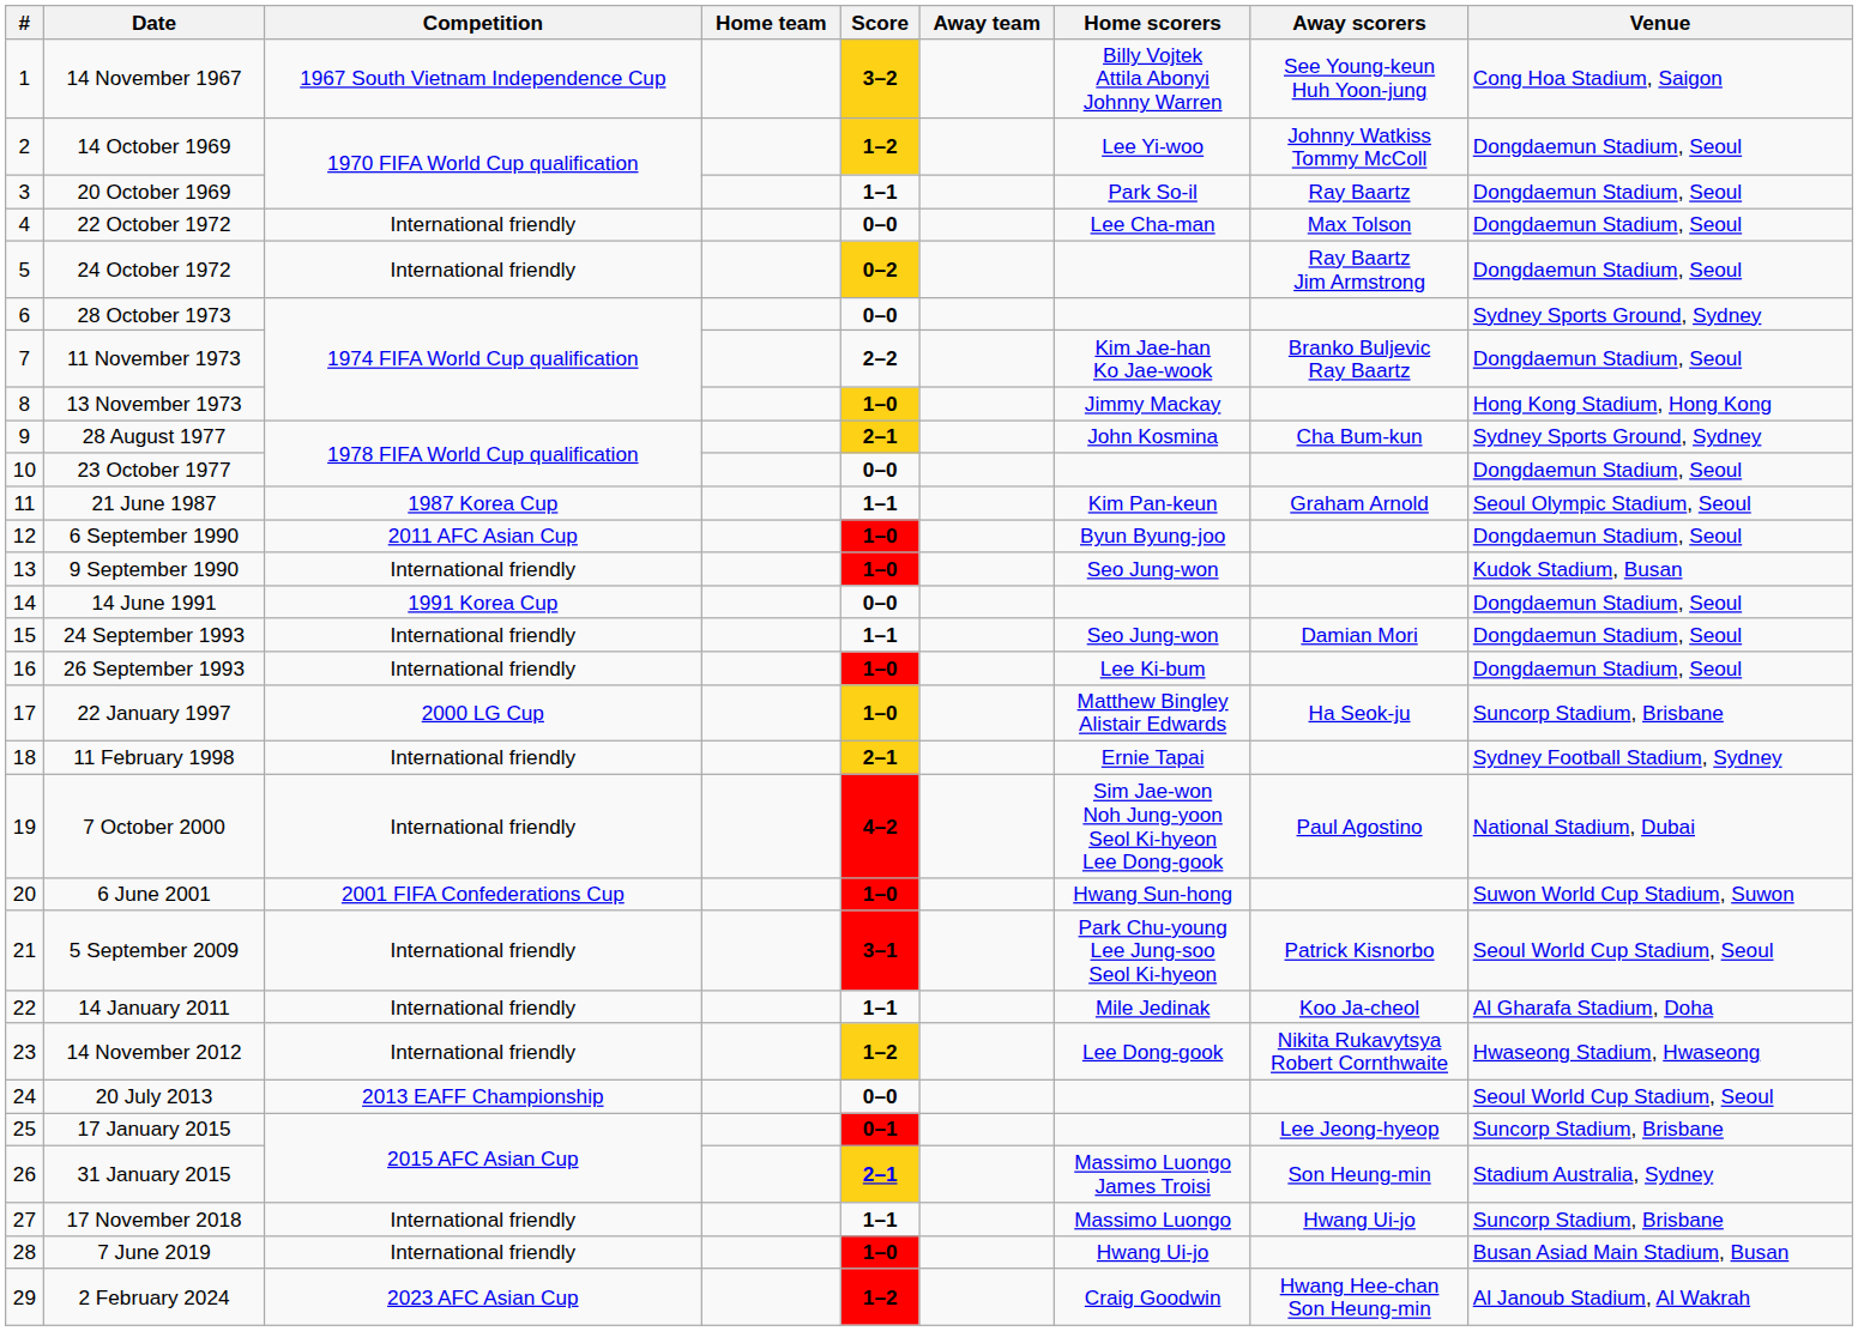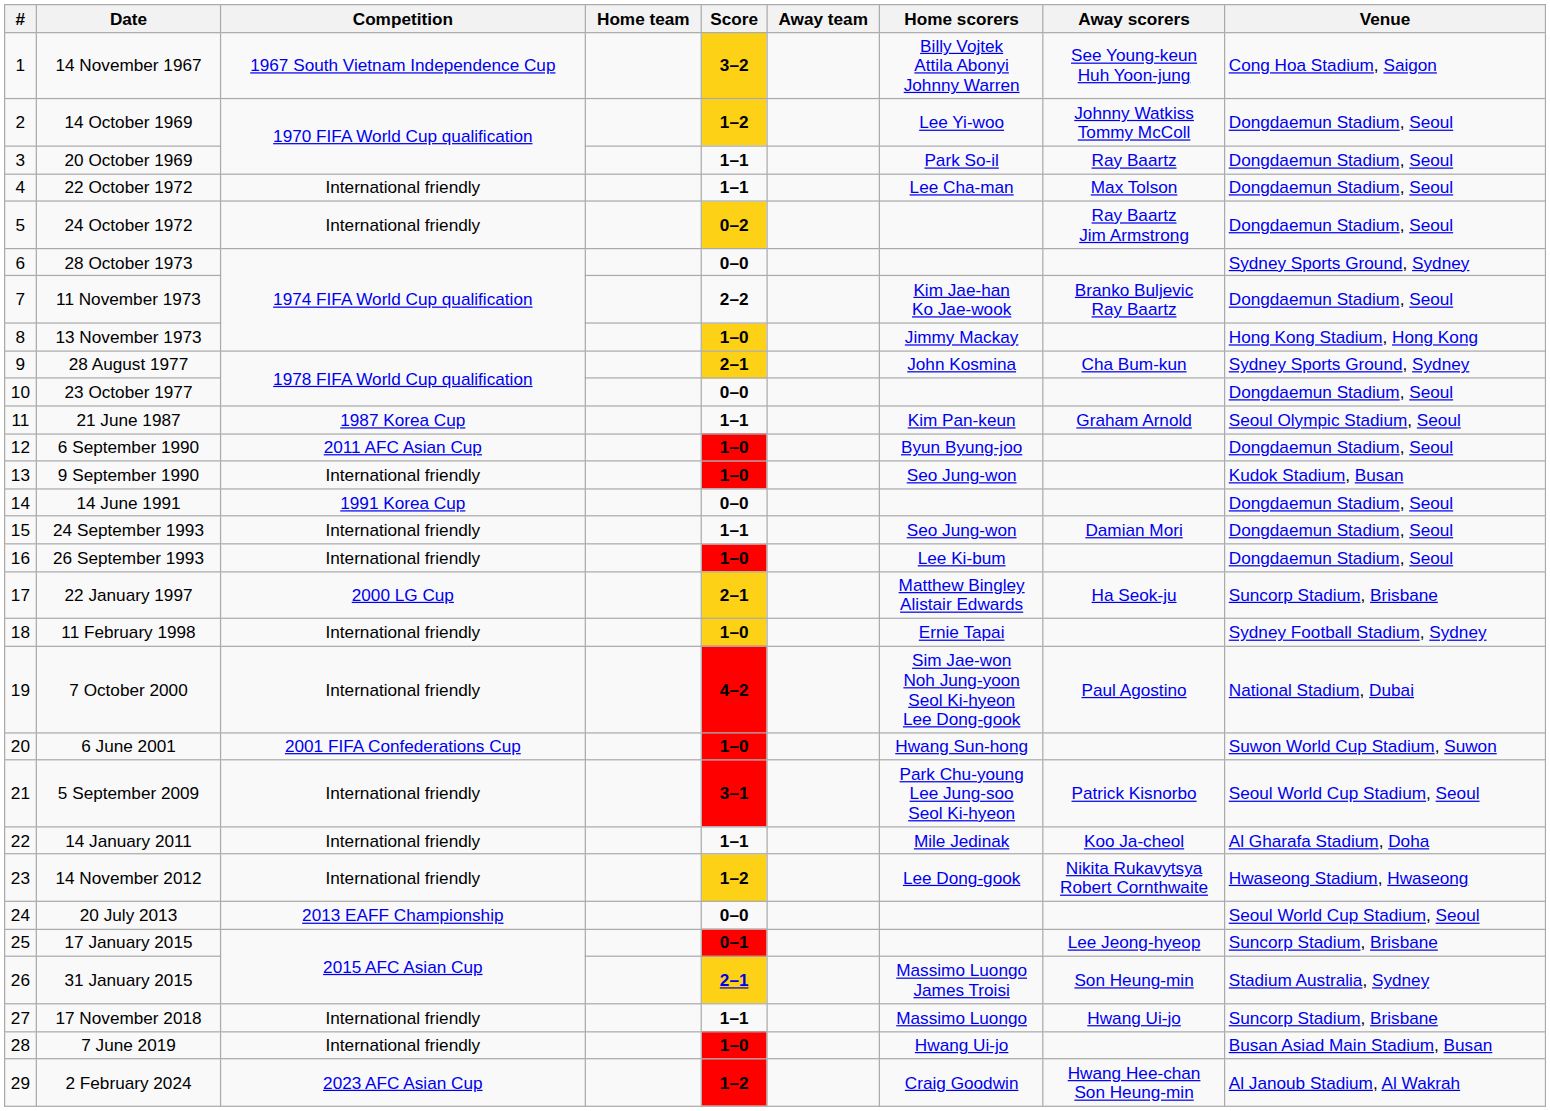22 October 1972 | Score: 0–0 -> 1–1
22 January 1997 | Score: 1–0 -> 2–1
11 February 1998 | Score: 2–1 -> 1–0
